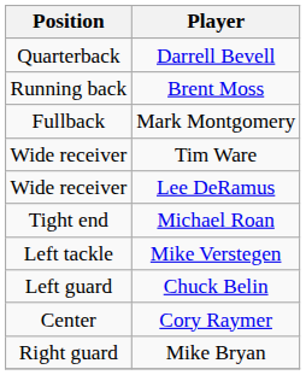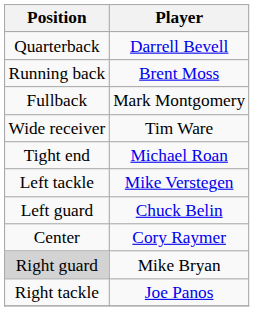- row: Wide receiver | Lee DeRamus
Mike Bryan | Position: no background -> lightgrey background
+ row: Right tackle | Joe Panos
